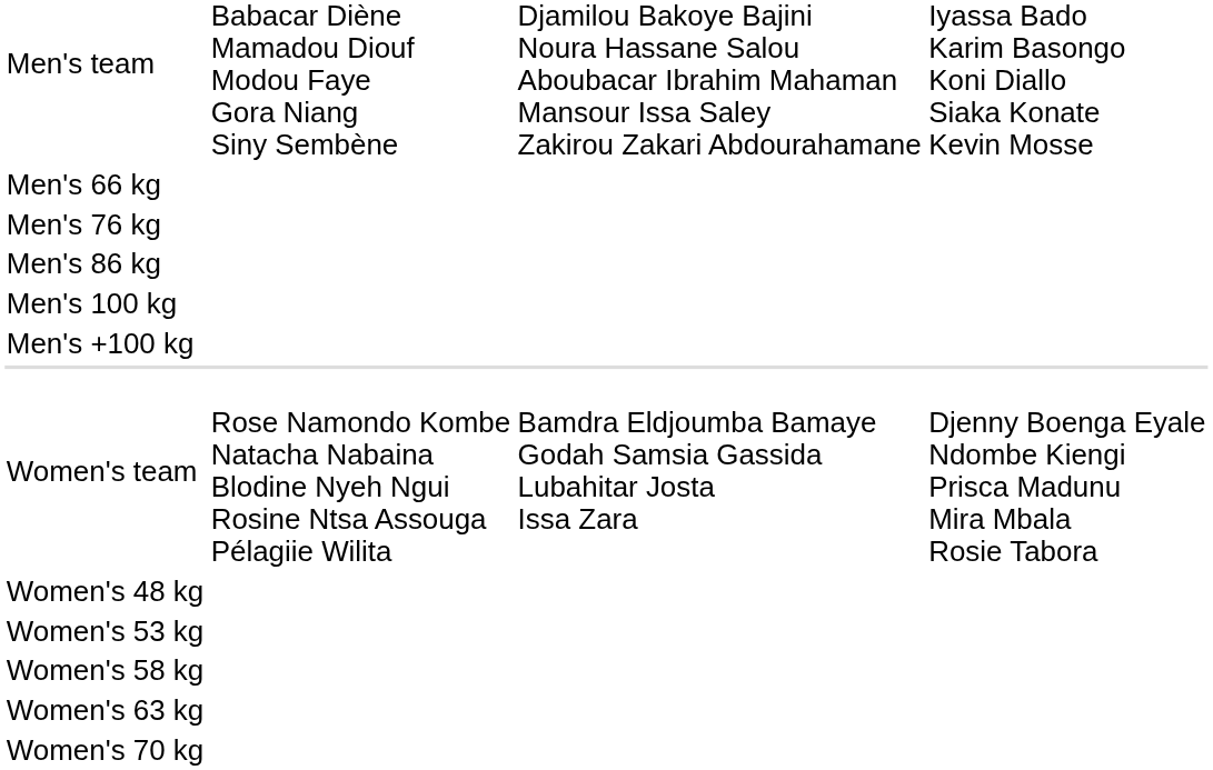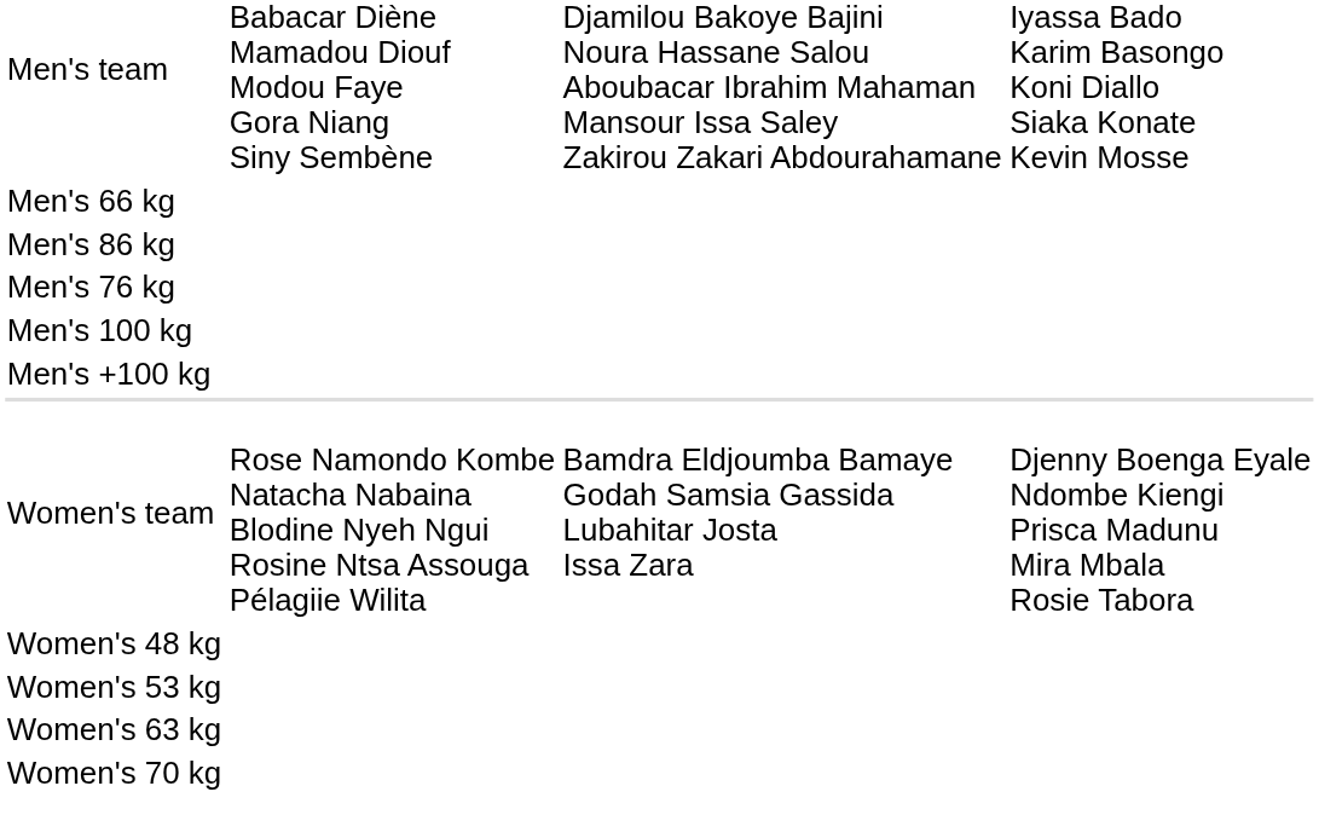rows swapped: Men's 76 kg <-> Men's 86 kg
- row: Women's 58 kg
